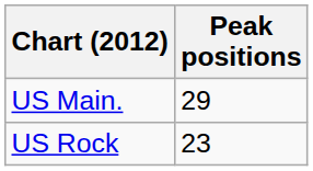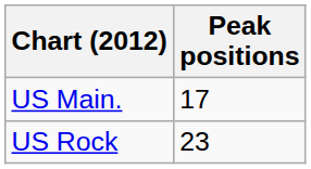US Main. | Peak positions: 29 -> 17
